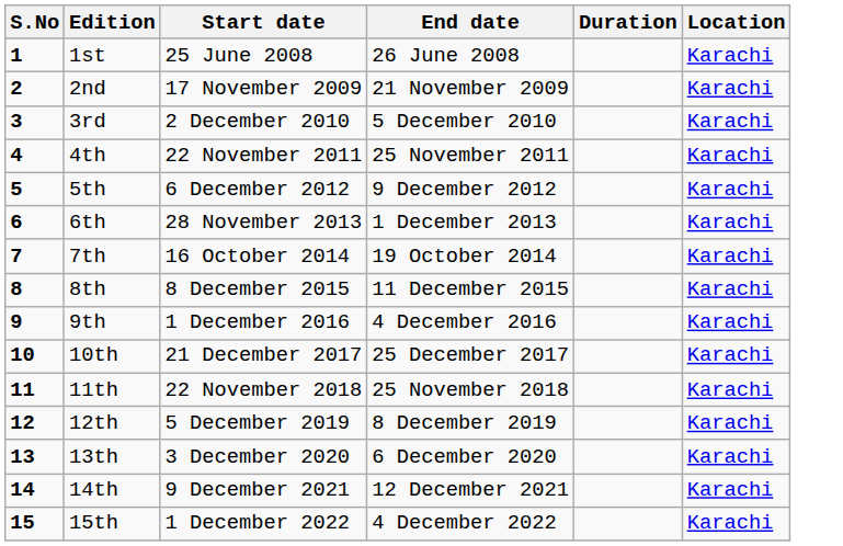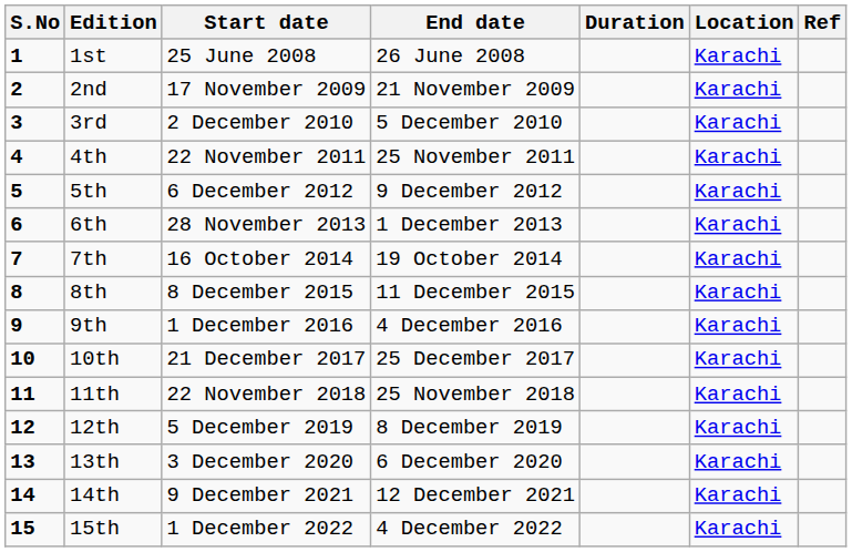+ column: Ref
